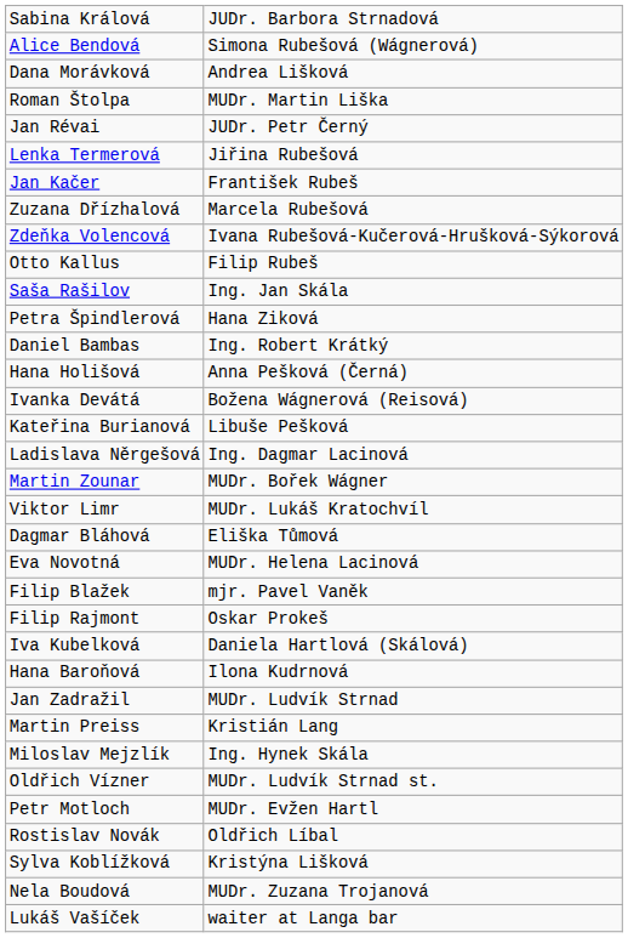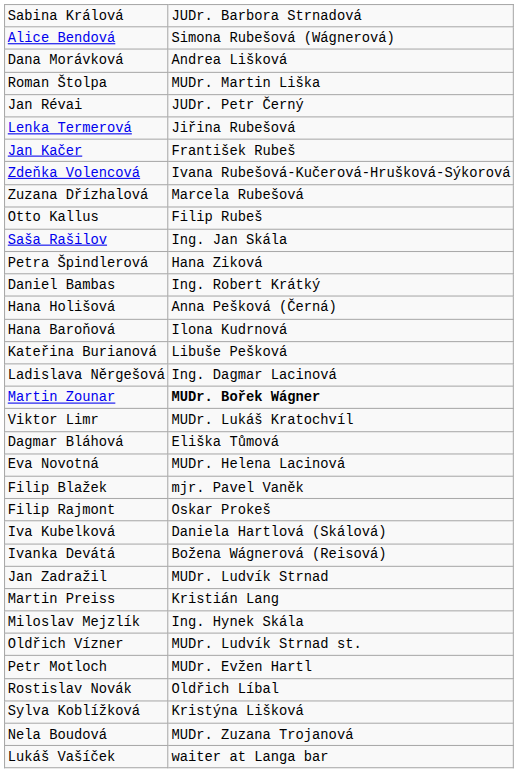rows swapped: Zdeňka Volencová <-> Zuzana Dřízhalová
rows swapped: Hana Baroňová <-> Ivanka Devátá
Martin Zounar | column 2: normal -> bold
